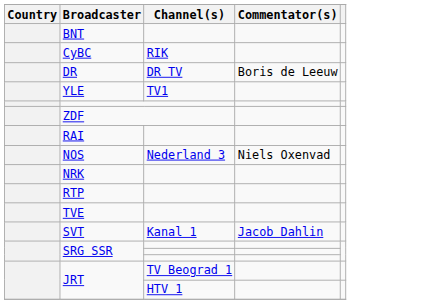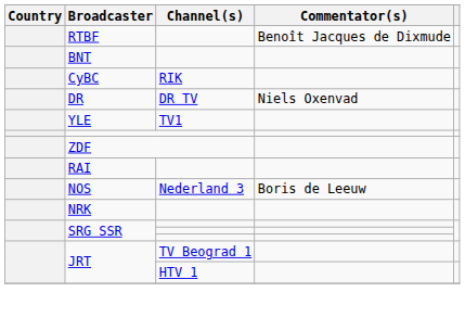+ row: RTBF | Benoît Jacques de Dixmude
DR | Commentator(s): Boris de Leeuw -> Niels Oxenvad
NOS | Commentator(s): Niels Oxenvad -> Boris de Leeuw
- row: RTP
- row: TVE
- row: SVT | Kanal 1 | Jacob Dahlin
